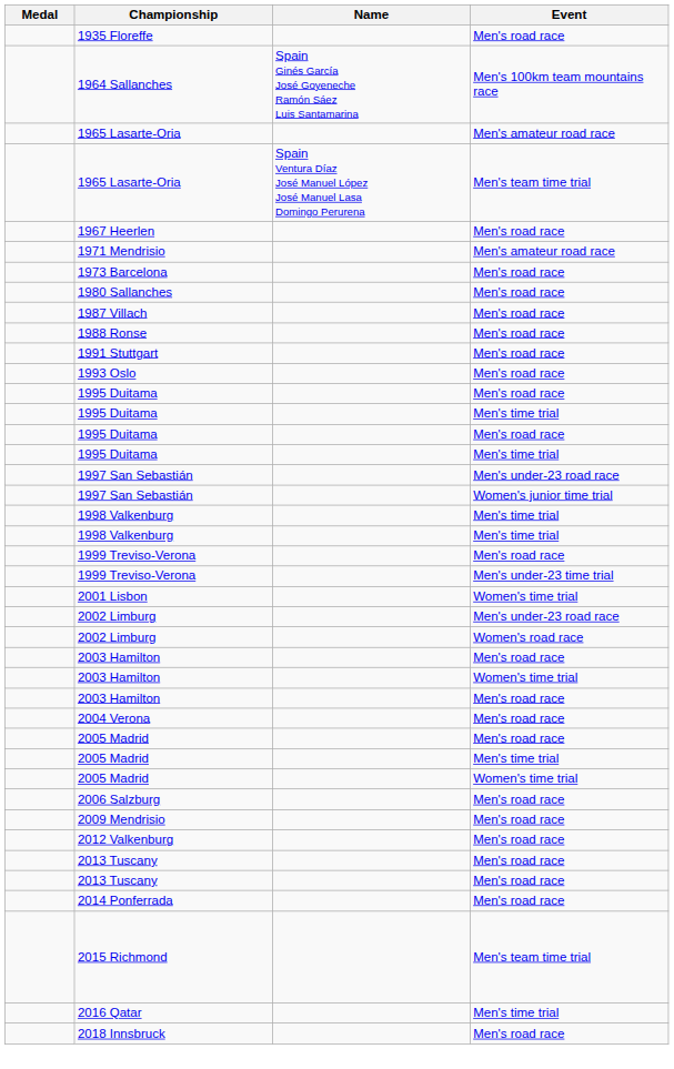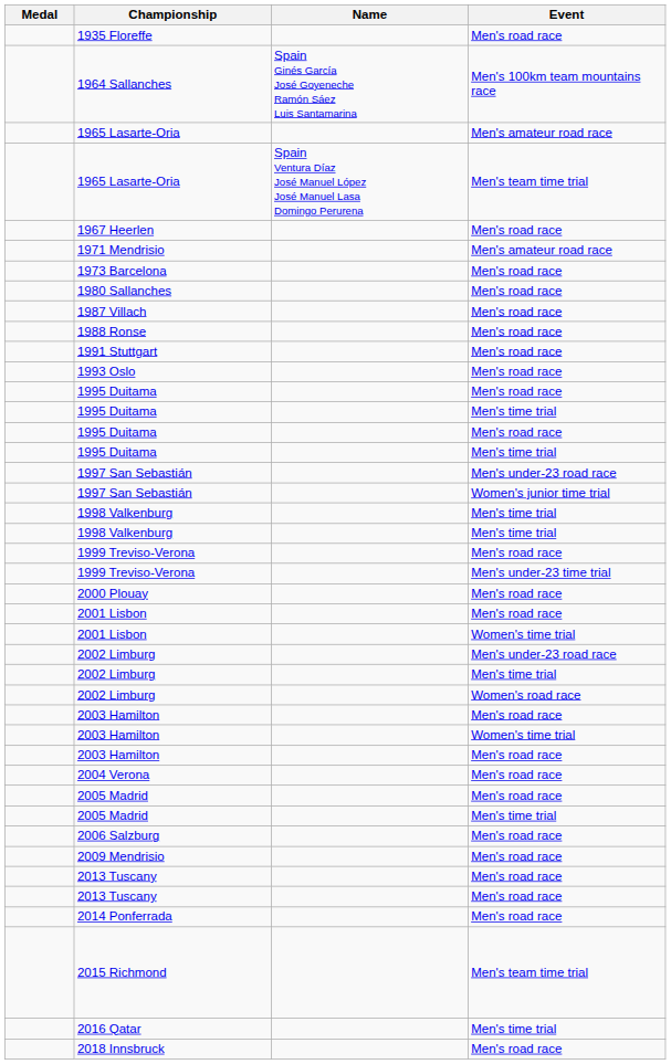+ row: 2000 Plouay | Men's road race
+ row: 2001 Lisbon | Men's road race
+ row: 2002 Limburg | Men's time trial
- row: 2005 Madrid | Women's time trial
- row: 2012 Valkenburg | Men's road race
